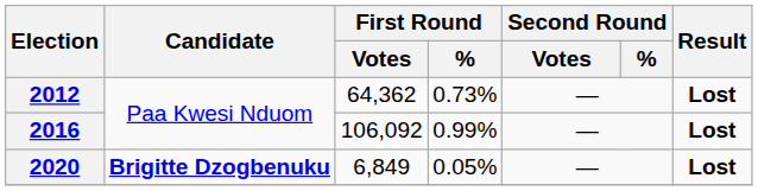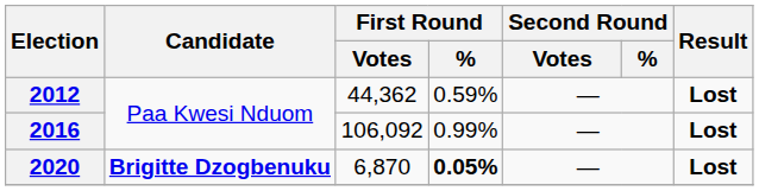2012 | First Round / Votes: 64,362 -> 44,362
2012 | First Round / %: 0.73% -> 0.59%
2020 | First Round / Votes: 6,849 -> 6,870
2020 | First Round / %: normal -> bold
